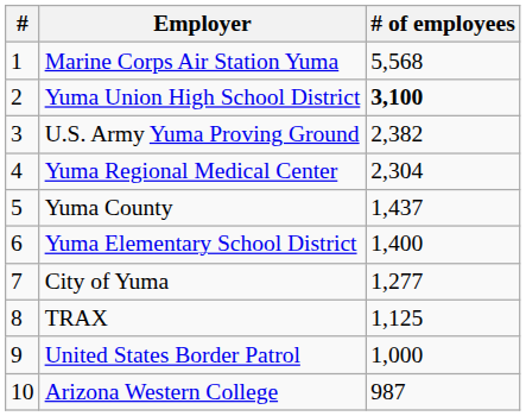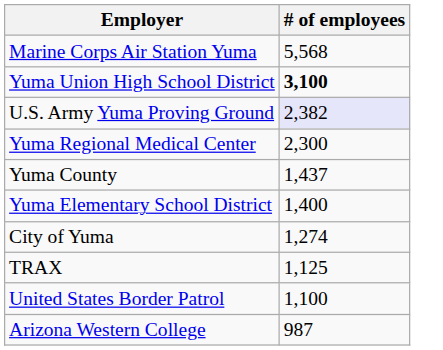- column: # | 1 | 2 | 3 | 4 | 5 | 6 | 7 | 8 | 9 | 10
U.S. Army Yuma Proving Ground | # of employees: no background -> lavender background
Yuma Regional Medical Center | # of employees: 2,304 -> 2,300
City of Yuma | # of employees: 1,277 -> 1,274
United States Border Patrol | # of employees: 1,000 -> 1,100
